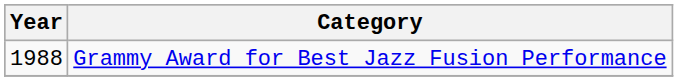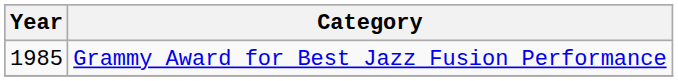Grammy Award for Best Jazz Fusion Performance | Year: 1988 -> 1985
